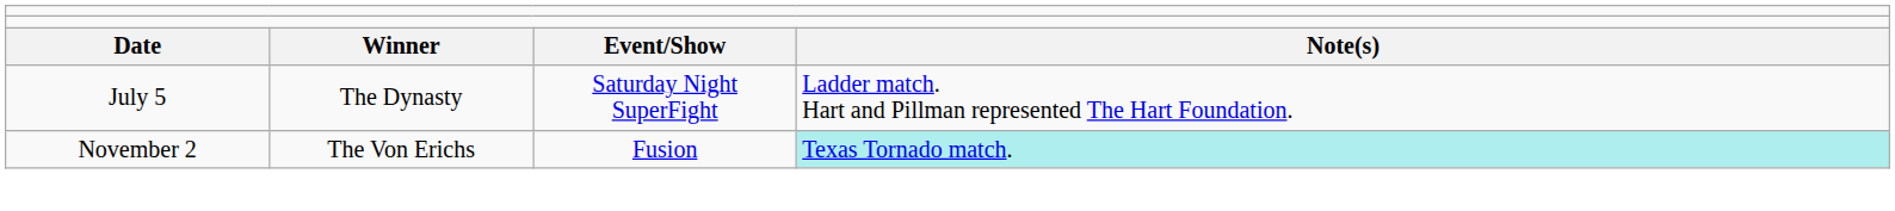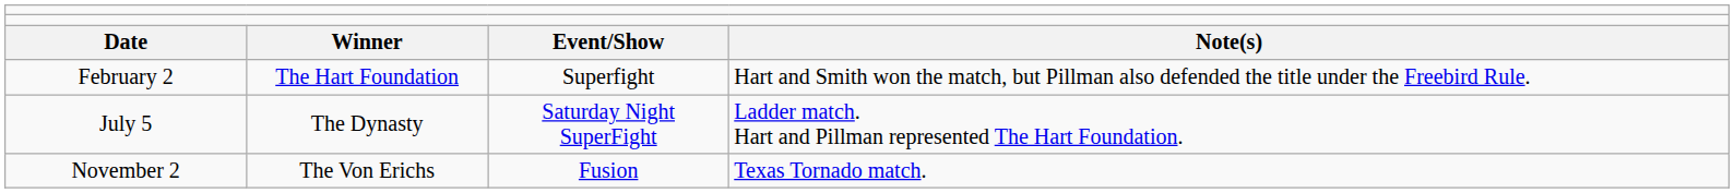+ row: February 2 | The Hart Foundation | Superfight | Hart and Smith won the match, but Pillman also defended the title under the Freebird Rule.
November 2 | column 4: paleturquoise background -> no background
